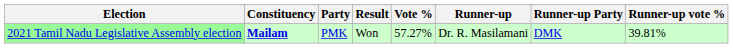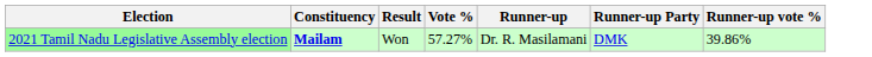- column: Party | PMK
2021 Tamil Nadu Legislative Assembly election | Runner-up vote %: 39.81% -> 39.86%
